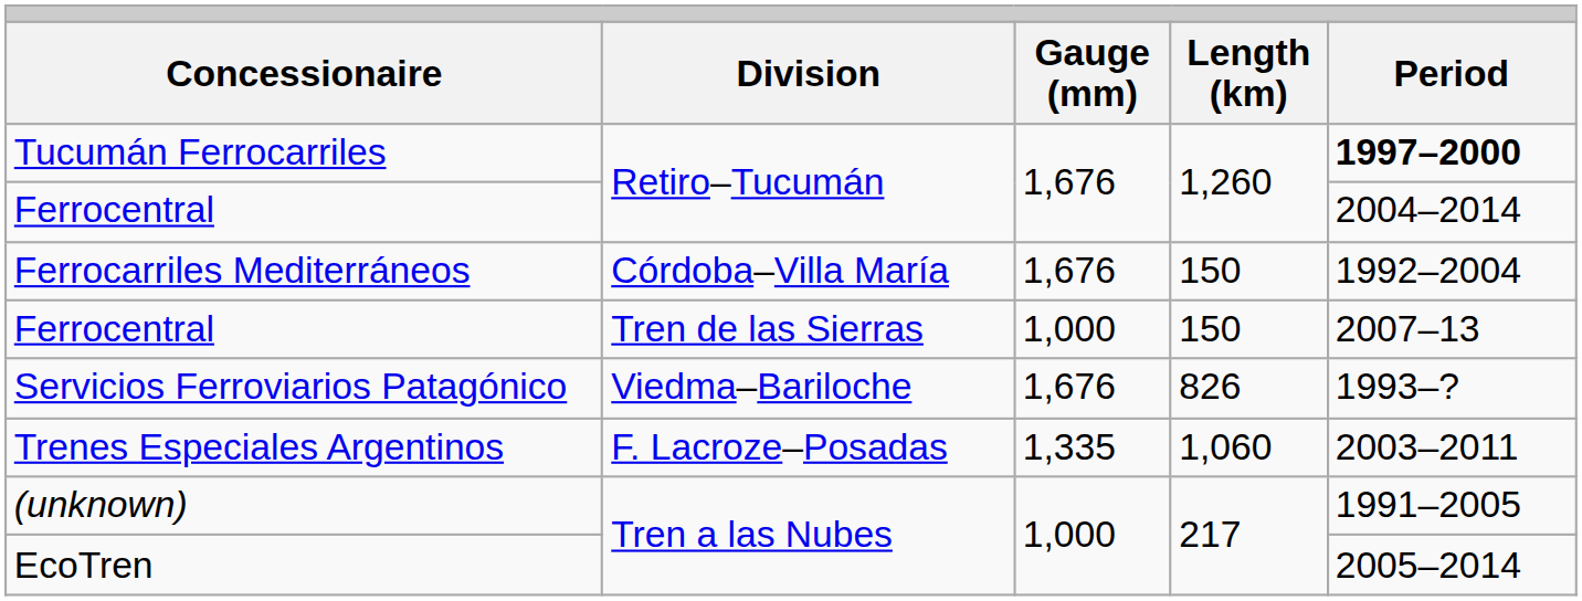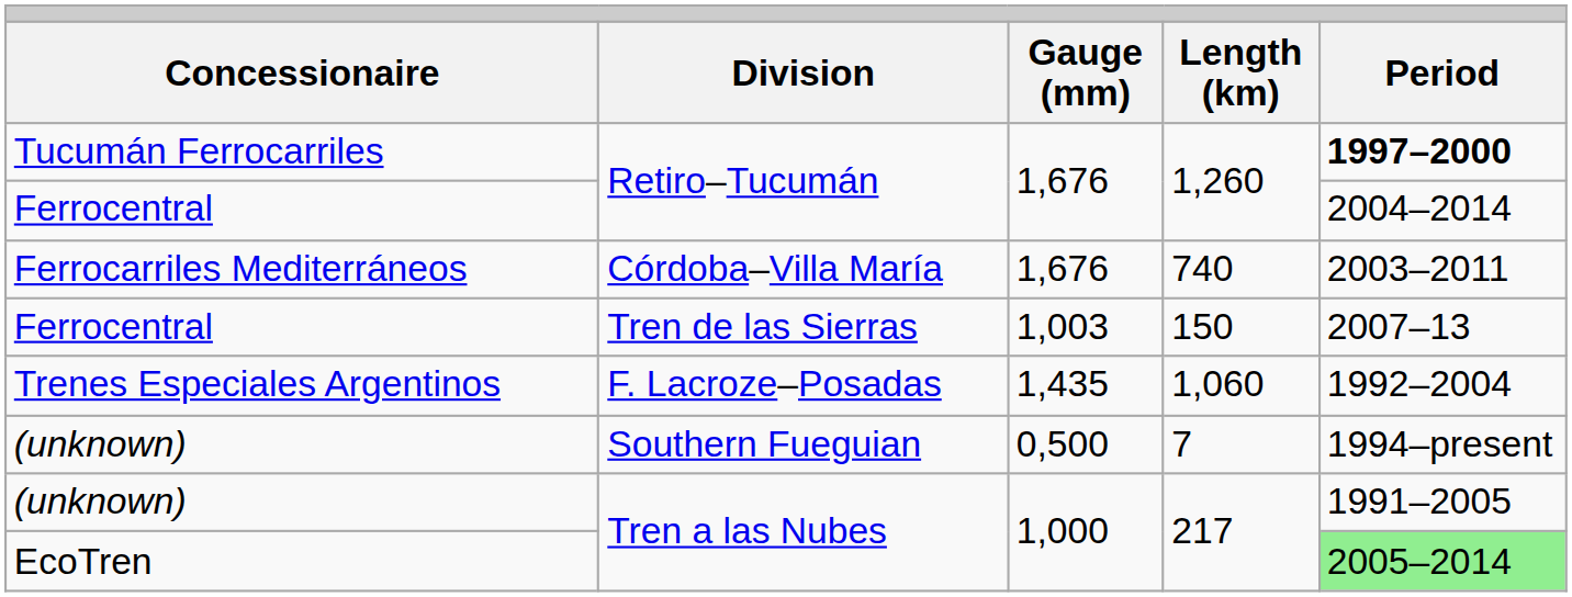Ferrocarriles Mediterráneos | column 4: 150 -> 740
Ferrocarriles Mediterráneos | column 5: 1992–2004 -> 2003–2011
Ferrocentral / Tren de las Sierras | column 3: 1,000 -> 1,003
- row: Servicios Ferroviarios Patagónico | Viedma–Bariloche | 1,676 | 826 | 1993–?
Trenes Especiales Argentinos | column 3: 1,335 -> 1,435
Trenes Especiales Argentinos | column 5: 2003–2011 -> 1992–2004
+ row: (unknown) | Southern Fueguian | 0,500 | 7 | 1994–present
EcoTren | column 5: no background -> lightgreen background
